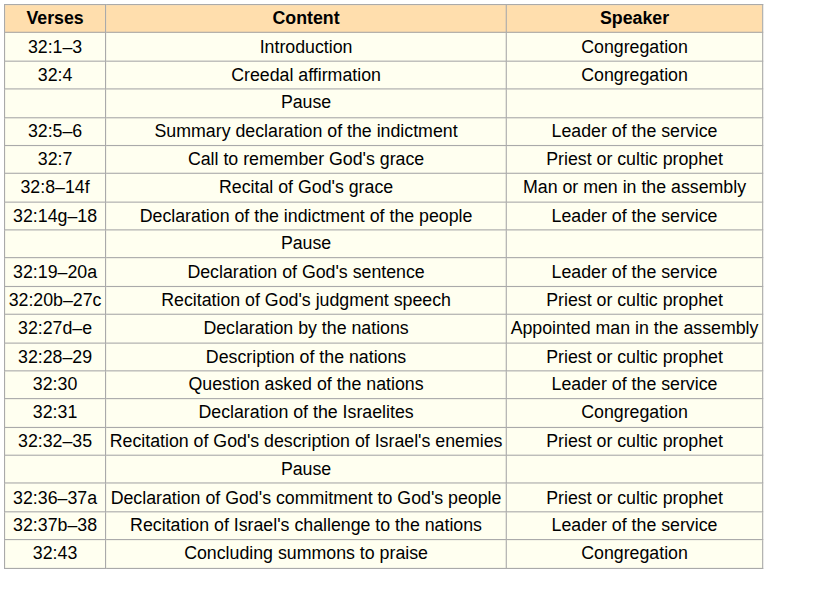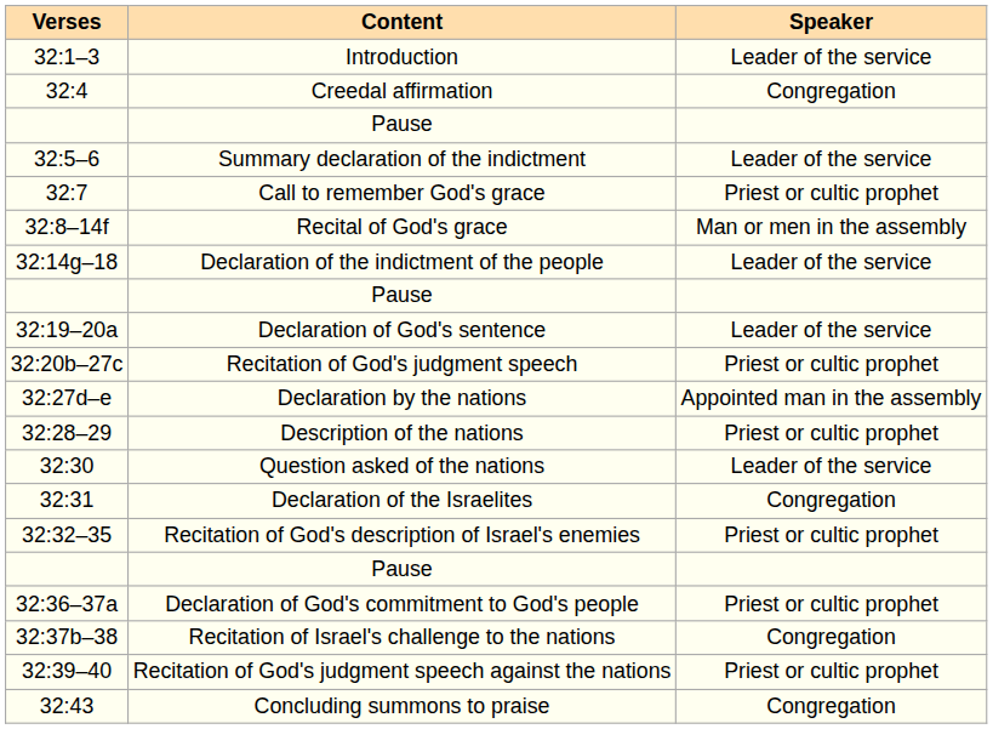Introduction | Speaker: Congregation -> Leader of the service
Recitation of Israel's challenge to the nations | Speaker: Leader of the service -> Congregation
+ row: 32:39–40 | Recitation of God's judgment speech against the nations | Priest or cultic prophet
